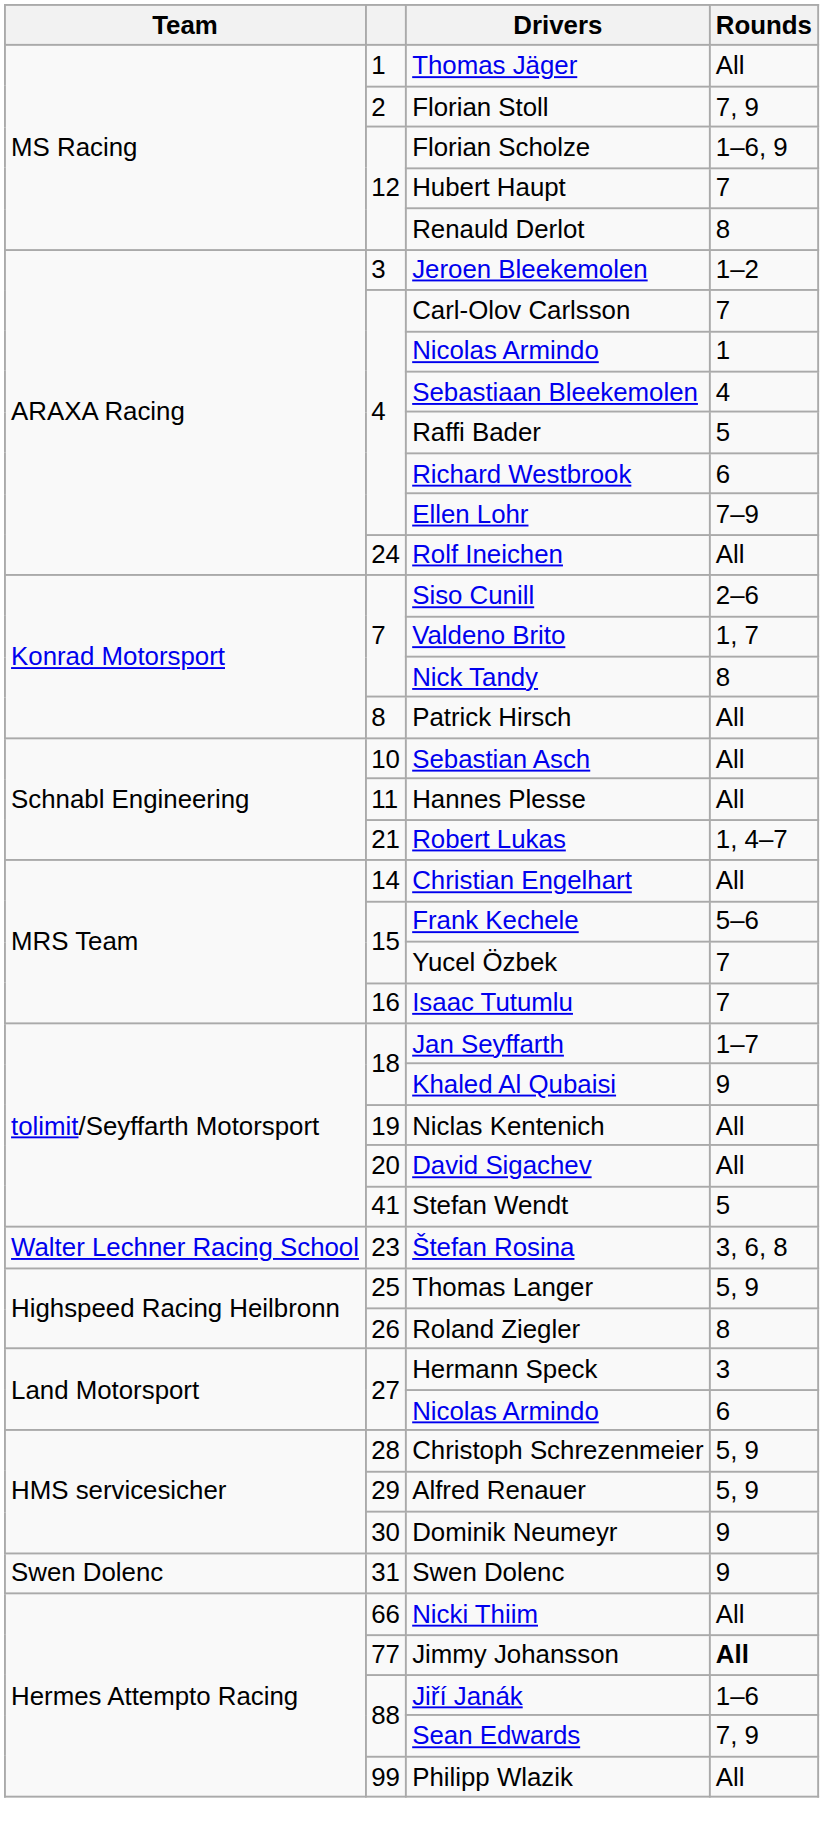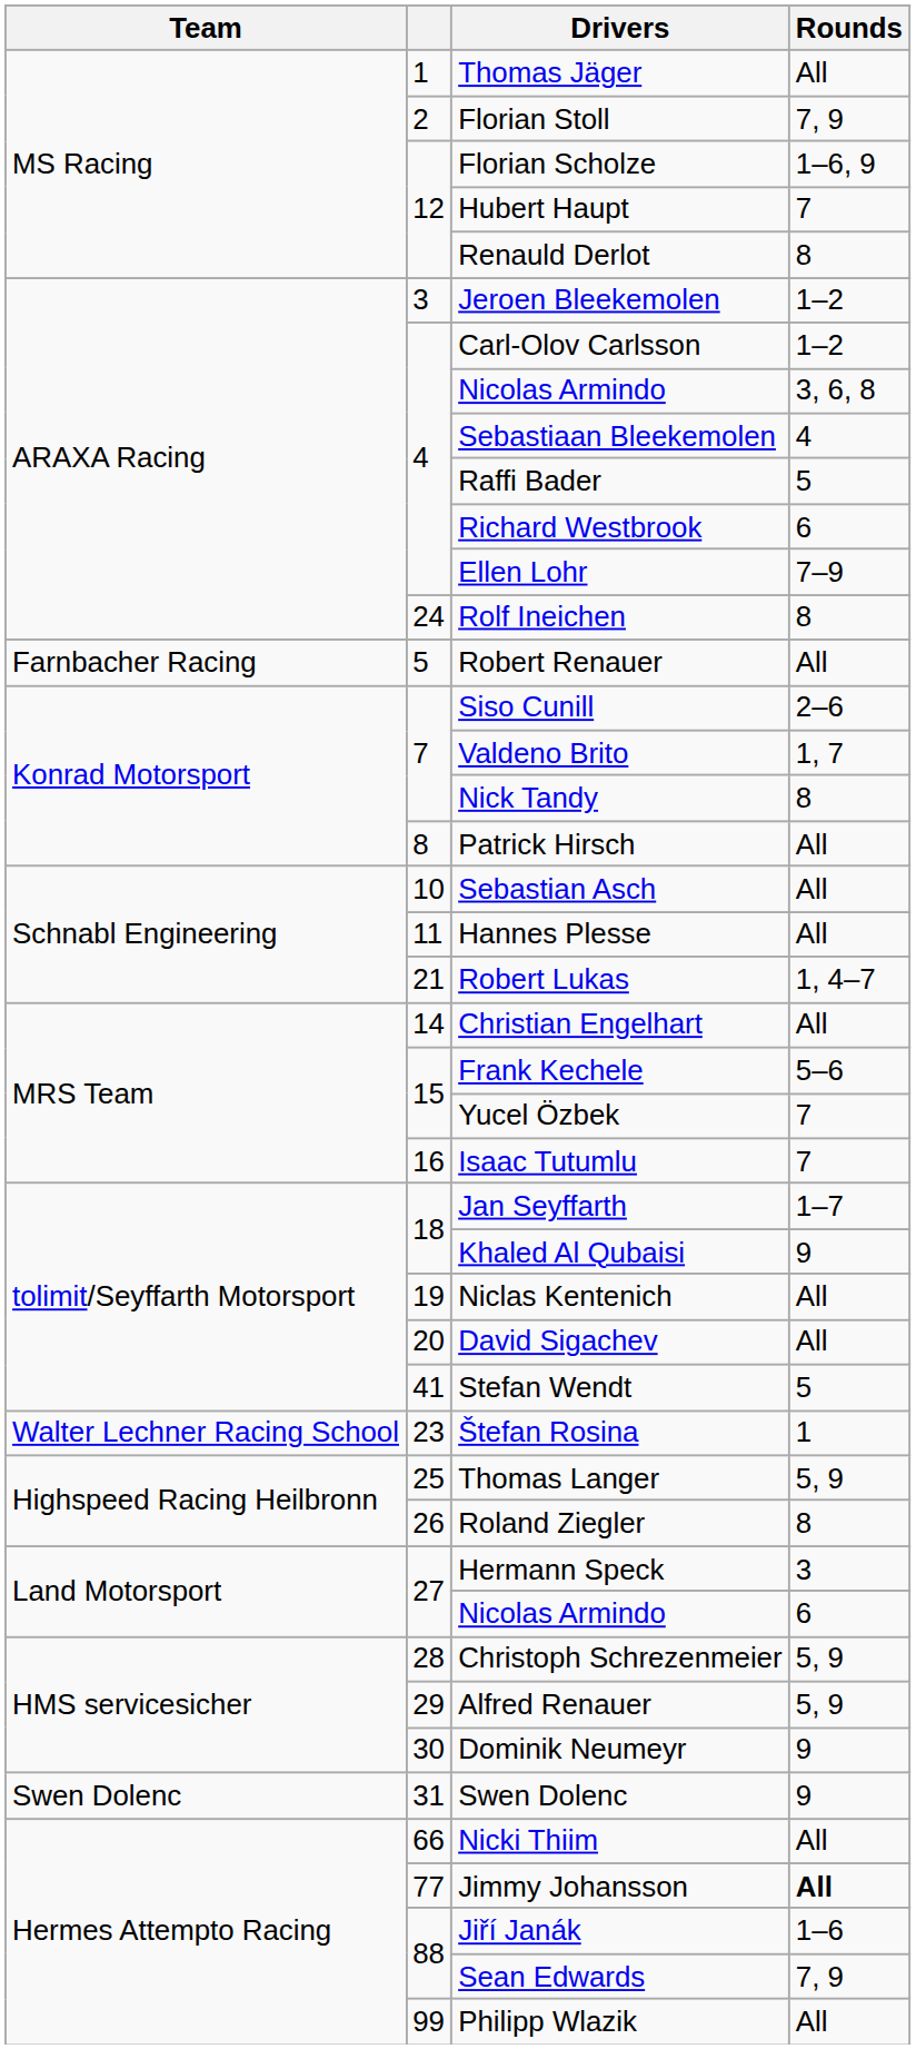Carl-Olov Carlsson | Rounds: 7 -> 1–2
4 / Nicolas Armindo | Rounds: 1 -> 3, 6, 8
Rolf Ineichen | Rounds: All -> 8
+ row: Farnbacher Racing | 5 | Robert Renauer | All
Štefan Rosina | Rounds: 3, 6, 8 -> 1
